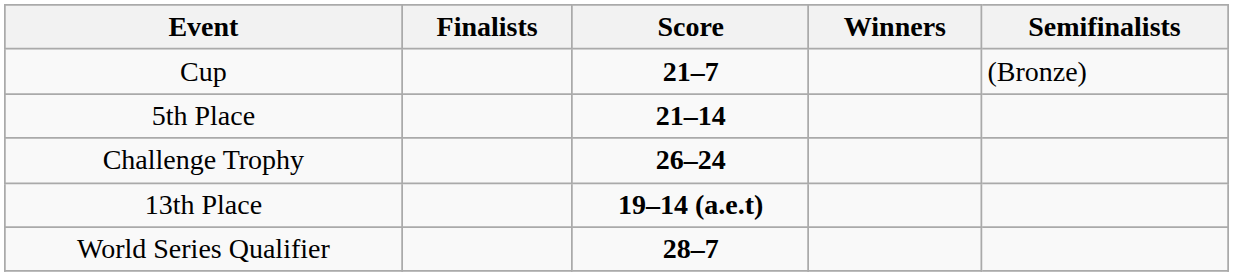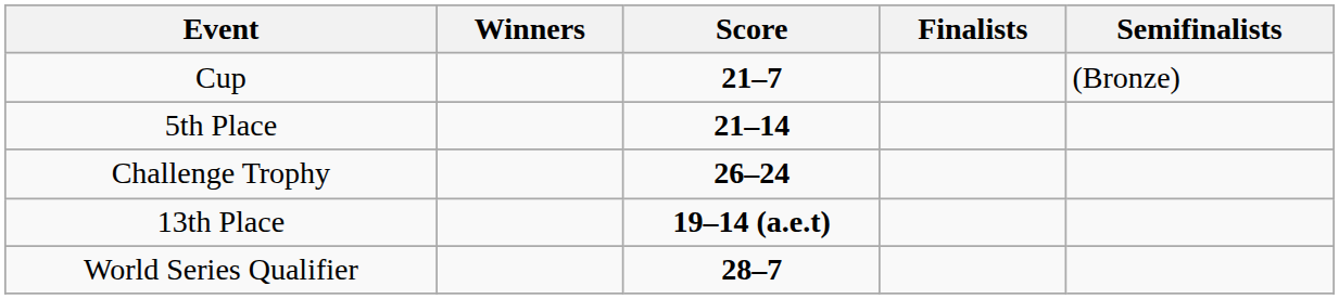columns swapped: Winners <-> Finalists
